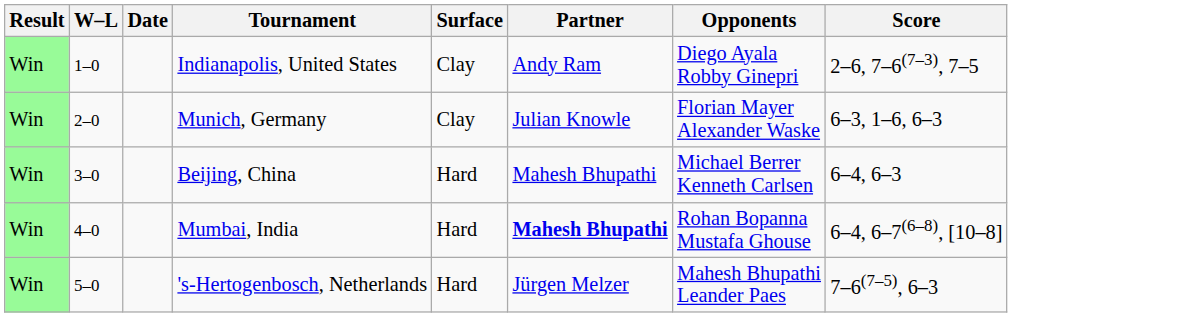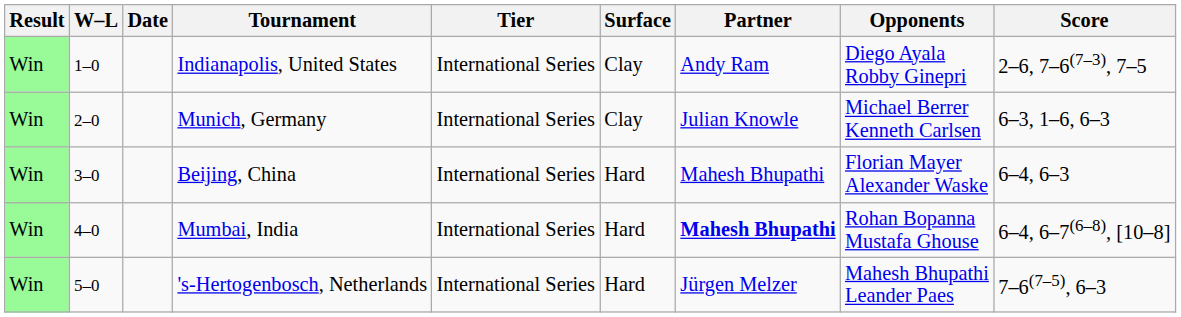+ column: Tier | International Series | International Series | International Series | International Series | International Series
Munich, Germany | Opponents: Florian Mayer Alexander Waske -> Michael Berrer Kenneth Carlsen
Beijing, China | Opponents: Michael Berrer Kenneth Carlsen -> Florian Mayer Alexander Waske
